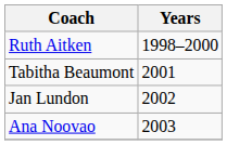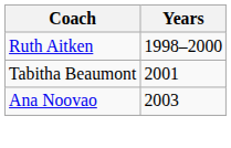- row: Jan Lundon | 2002
